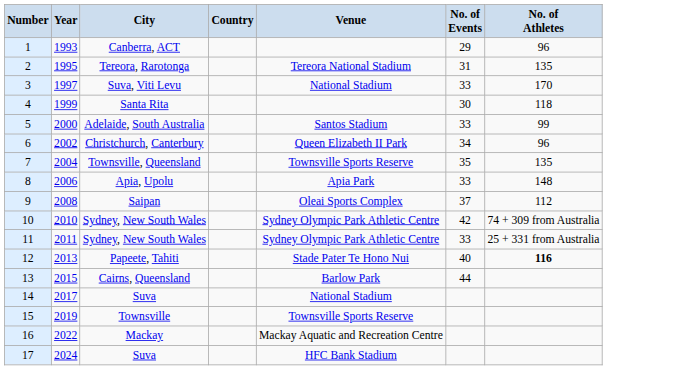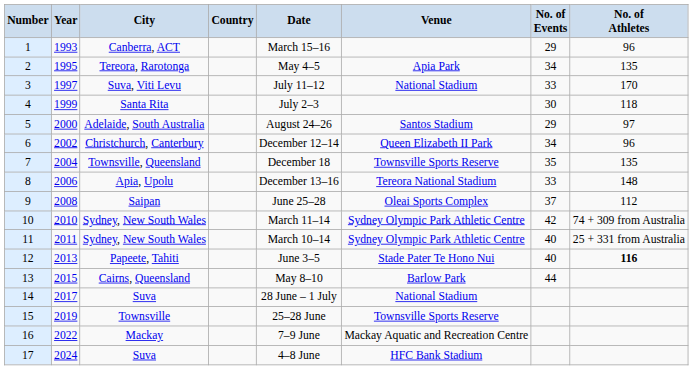+ column: Date | March 15–16 | May 4–5 | July 11–12 | July 2–3 | August 24–26 | December 12–14 | December 18 | December 13–16 | June 25–28 | March 11–14 | March 10–14 | June 3–5 | May 8–10 | 28 June – 1 July | 25–28 June | 7–9 June | 4–8 June
2 | Venue: Tereora National Stadium -> Apia Park
2 | No. of Events: 31 -> 34
5 | No. of Events: 33 -> 29
5 | No. of Athletes: 99 -> 97
8 | Venue: Apia Park -> Tereora National Stadium
11 | No. of Events: 33 -> 40
